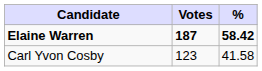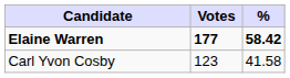Elaine Warren | Votes: 187 -> 177
